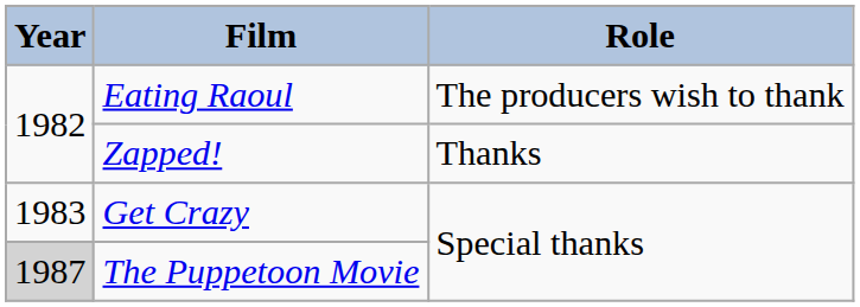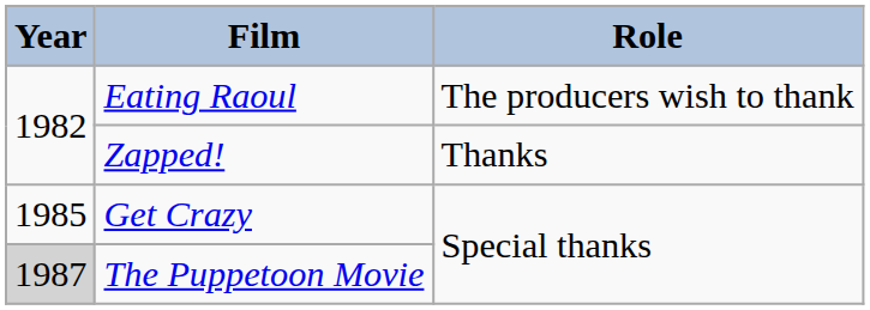Get Crazy | Year: 1983 -> 1985
